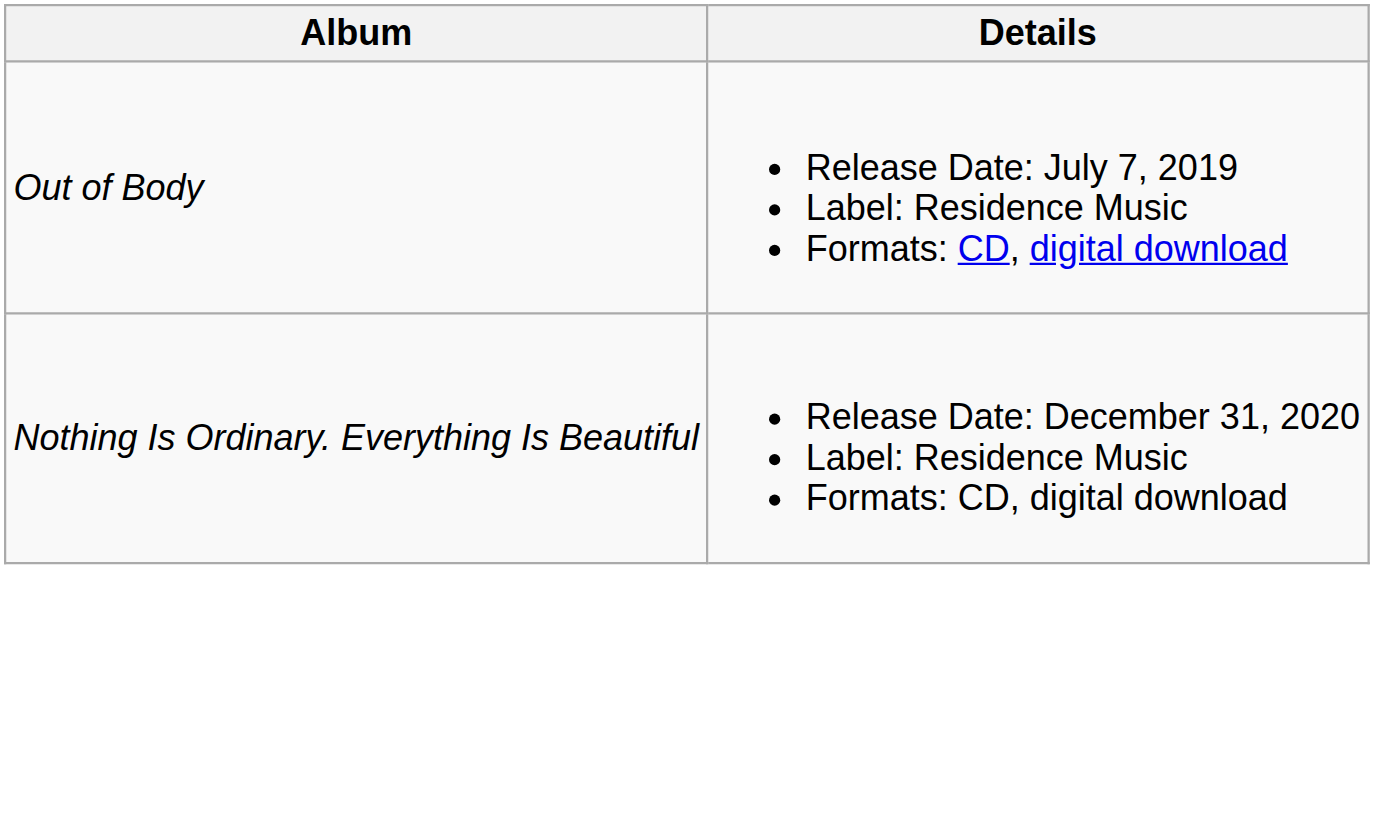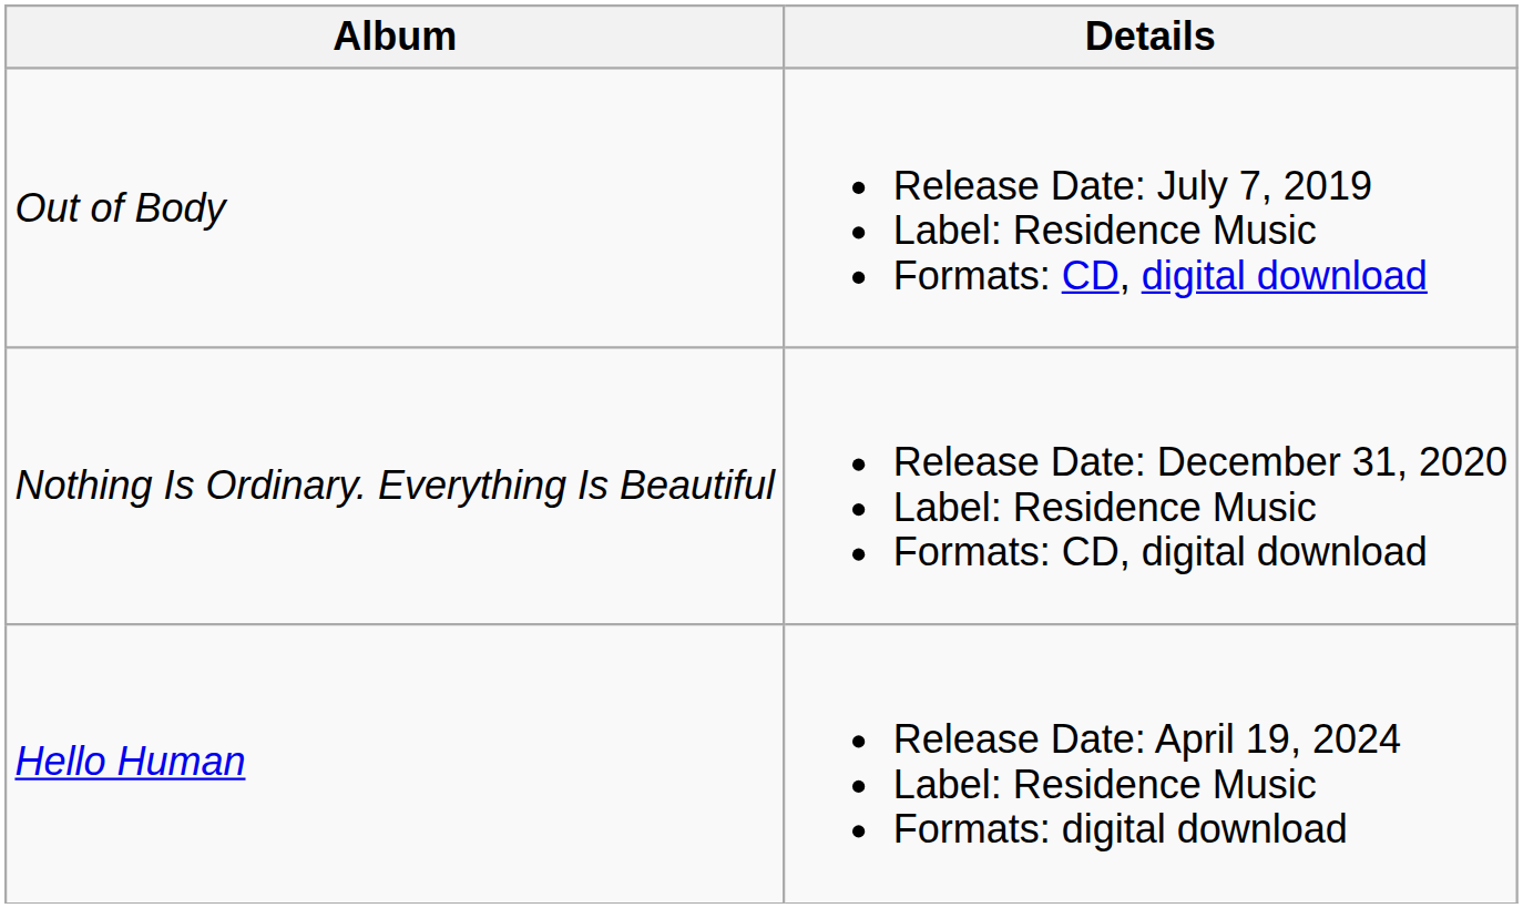+ row: Hello Human | Release Date: April 19, 2024 Label: Residence Music Formats: digital download
